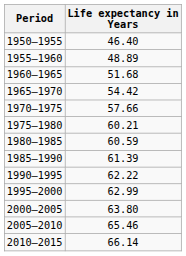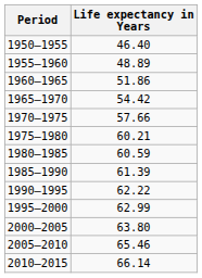1960–1965 | Life expectancy in Years: 51.68 -> 51.86
